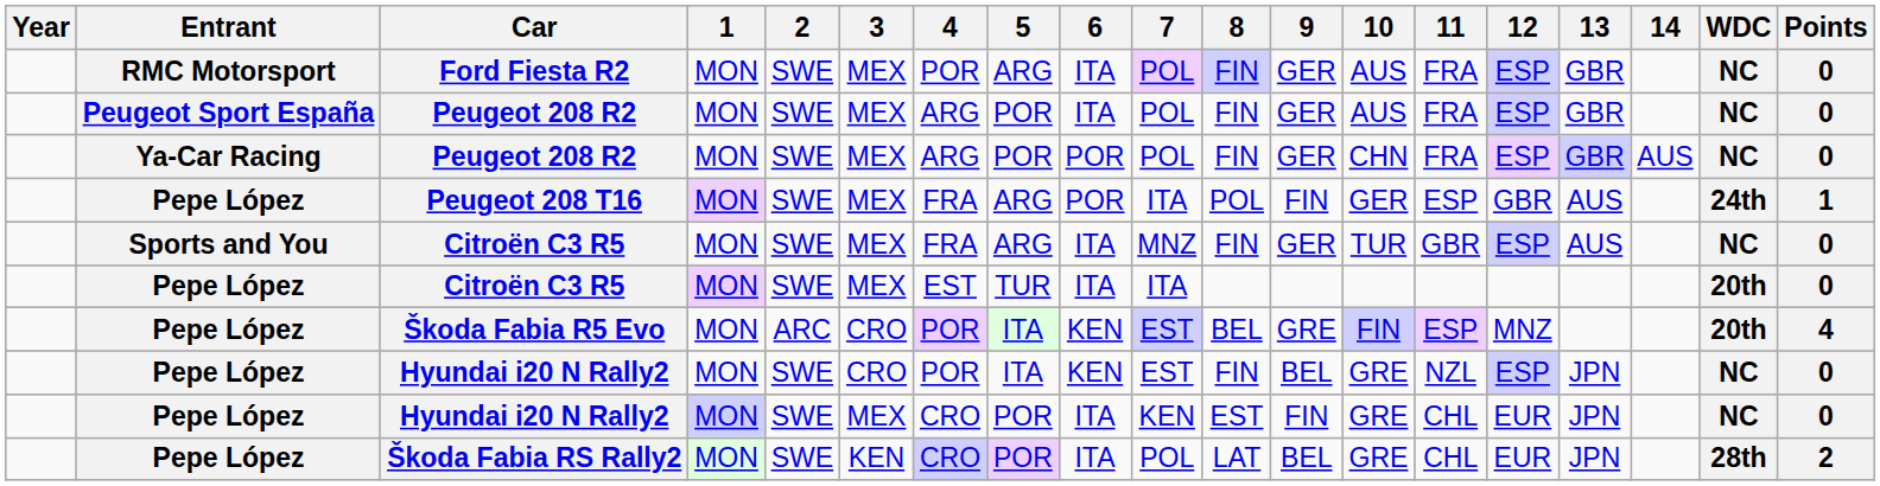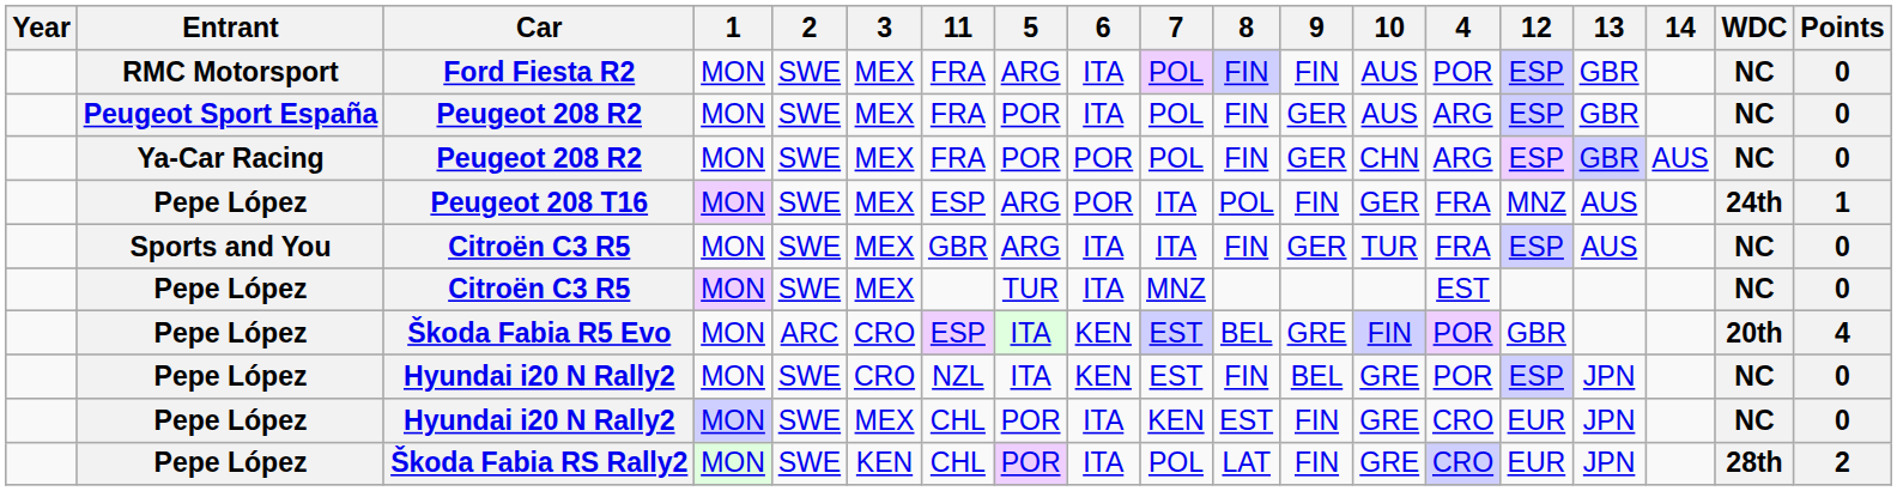columns swapped: 4 <-> 11
Ford Fiesta R2 | 9: GER -> FIN
Peugeot 208 T16 | 12: GBR -> MNZ
Sports and You / Citroën C3 R5 | 7: MNZ -> ITA
Pepe López / Citroën C3 R5 | 7: ITA -> MNZ
Pepe López / Citroën C3 R5 | WDC: 20th -> NC
Škoda Fabia R5 Evo | 12: MNZ -> GBR
Škoda Fabia RS Rally2 | 9: BEL -> FIN
